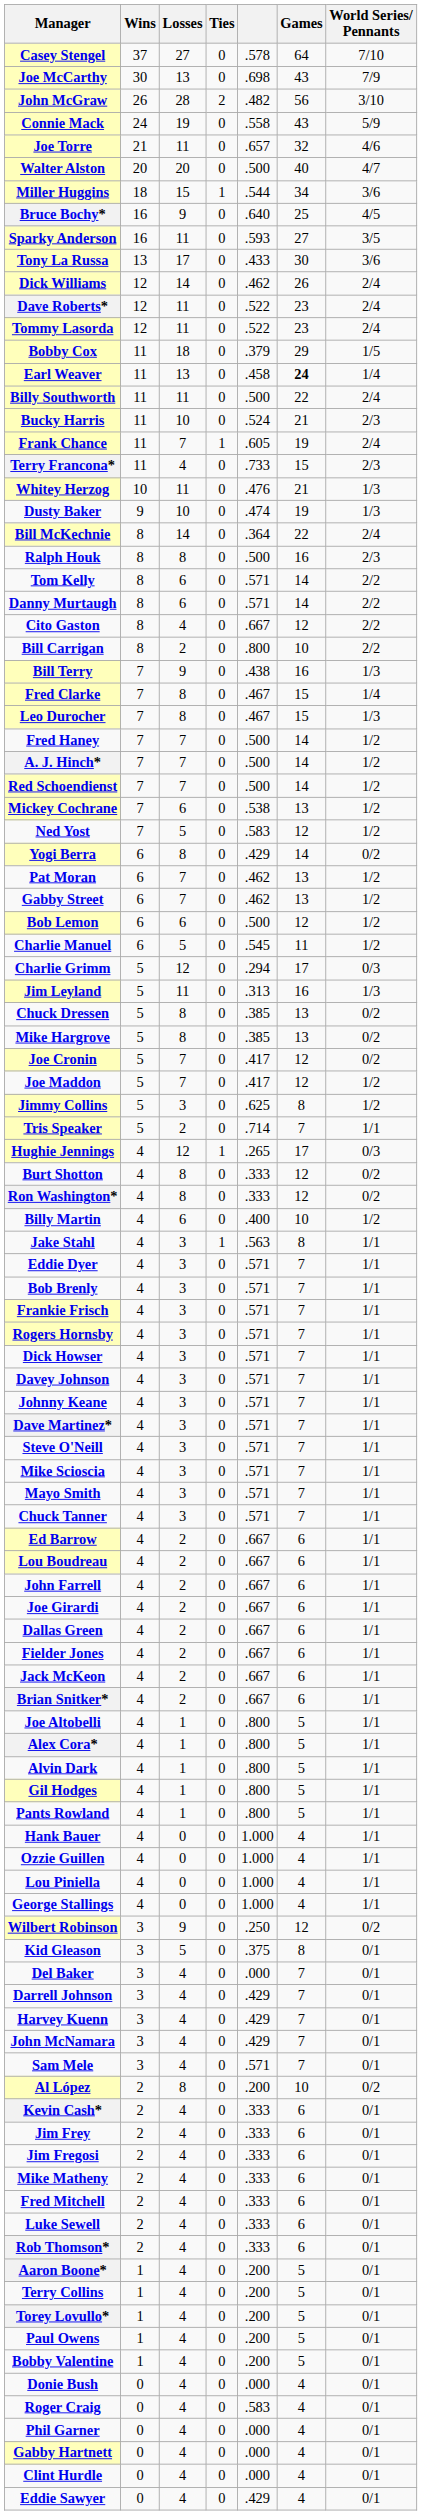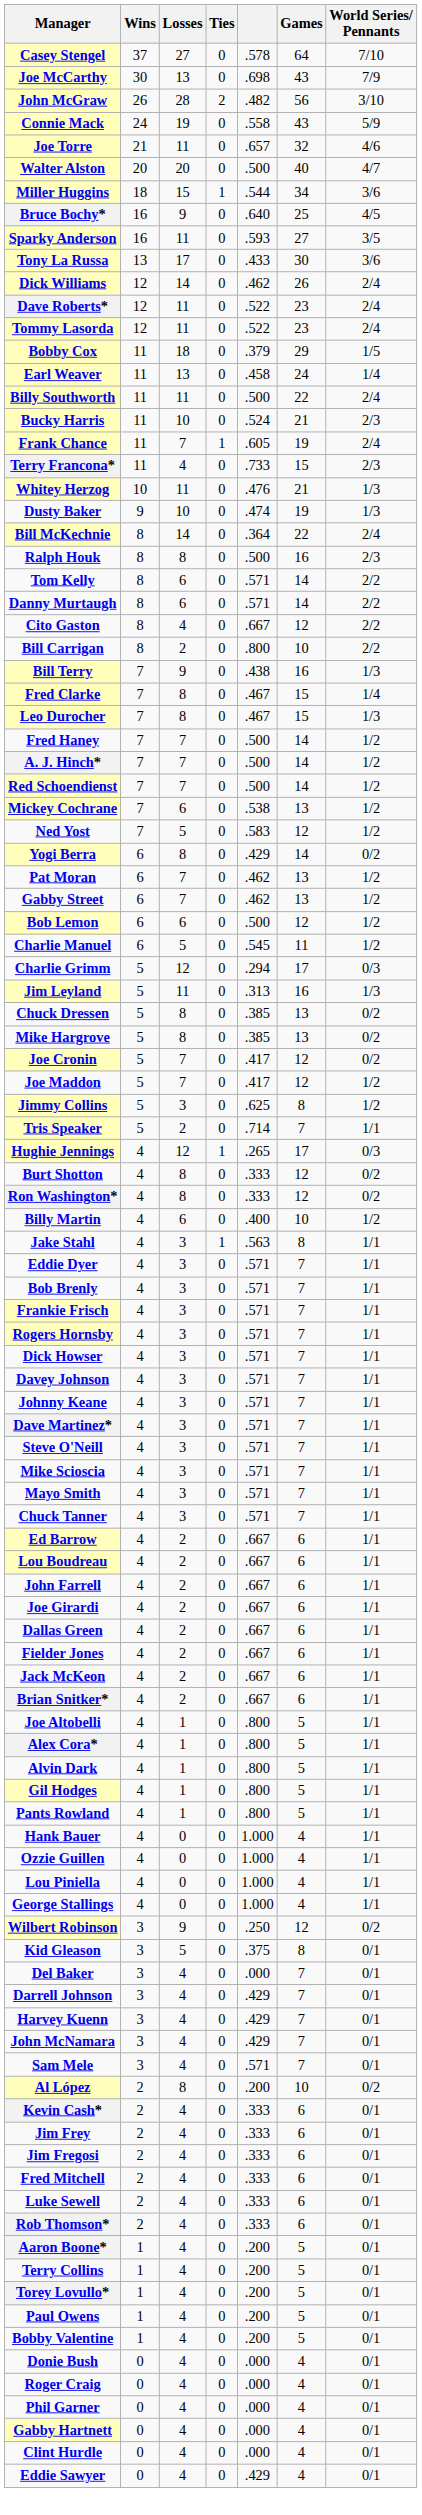Earl Weaver | Games: bold -> normal
- row: Mike Matheny | 2 | 4 | 0 | .333 | 6 | 0/1
Roger Craig | column 5: .583 -> .000
